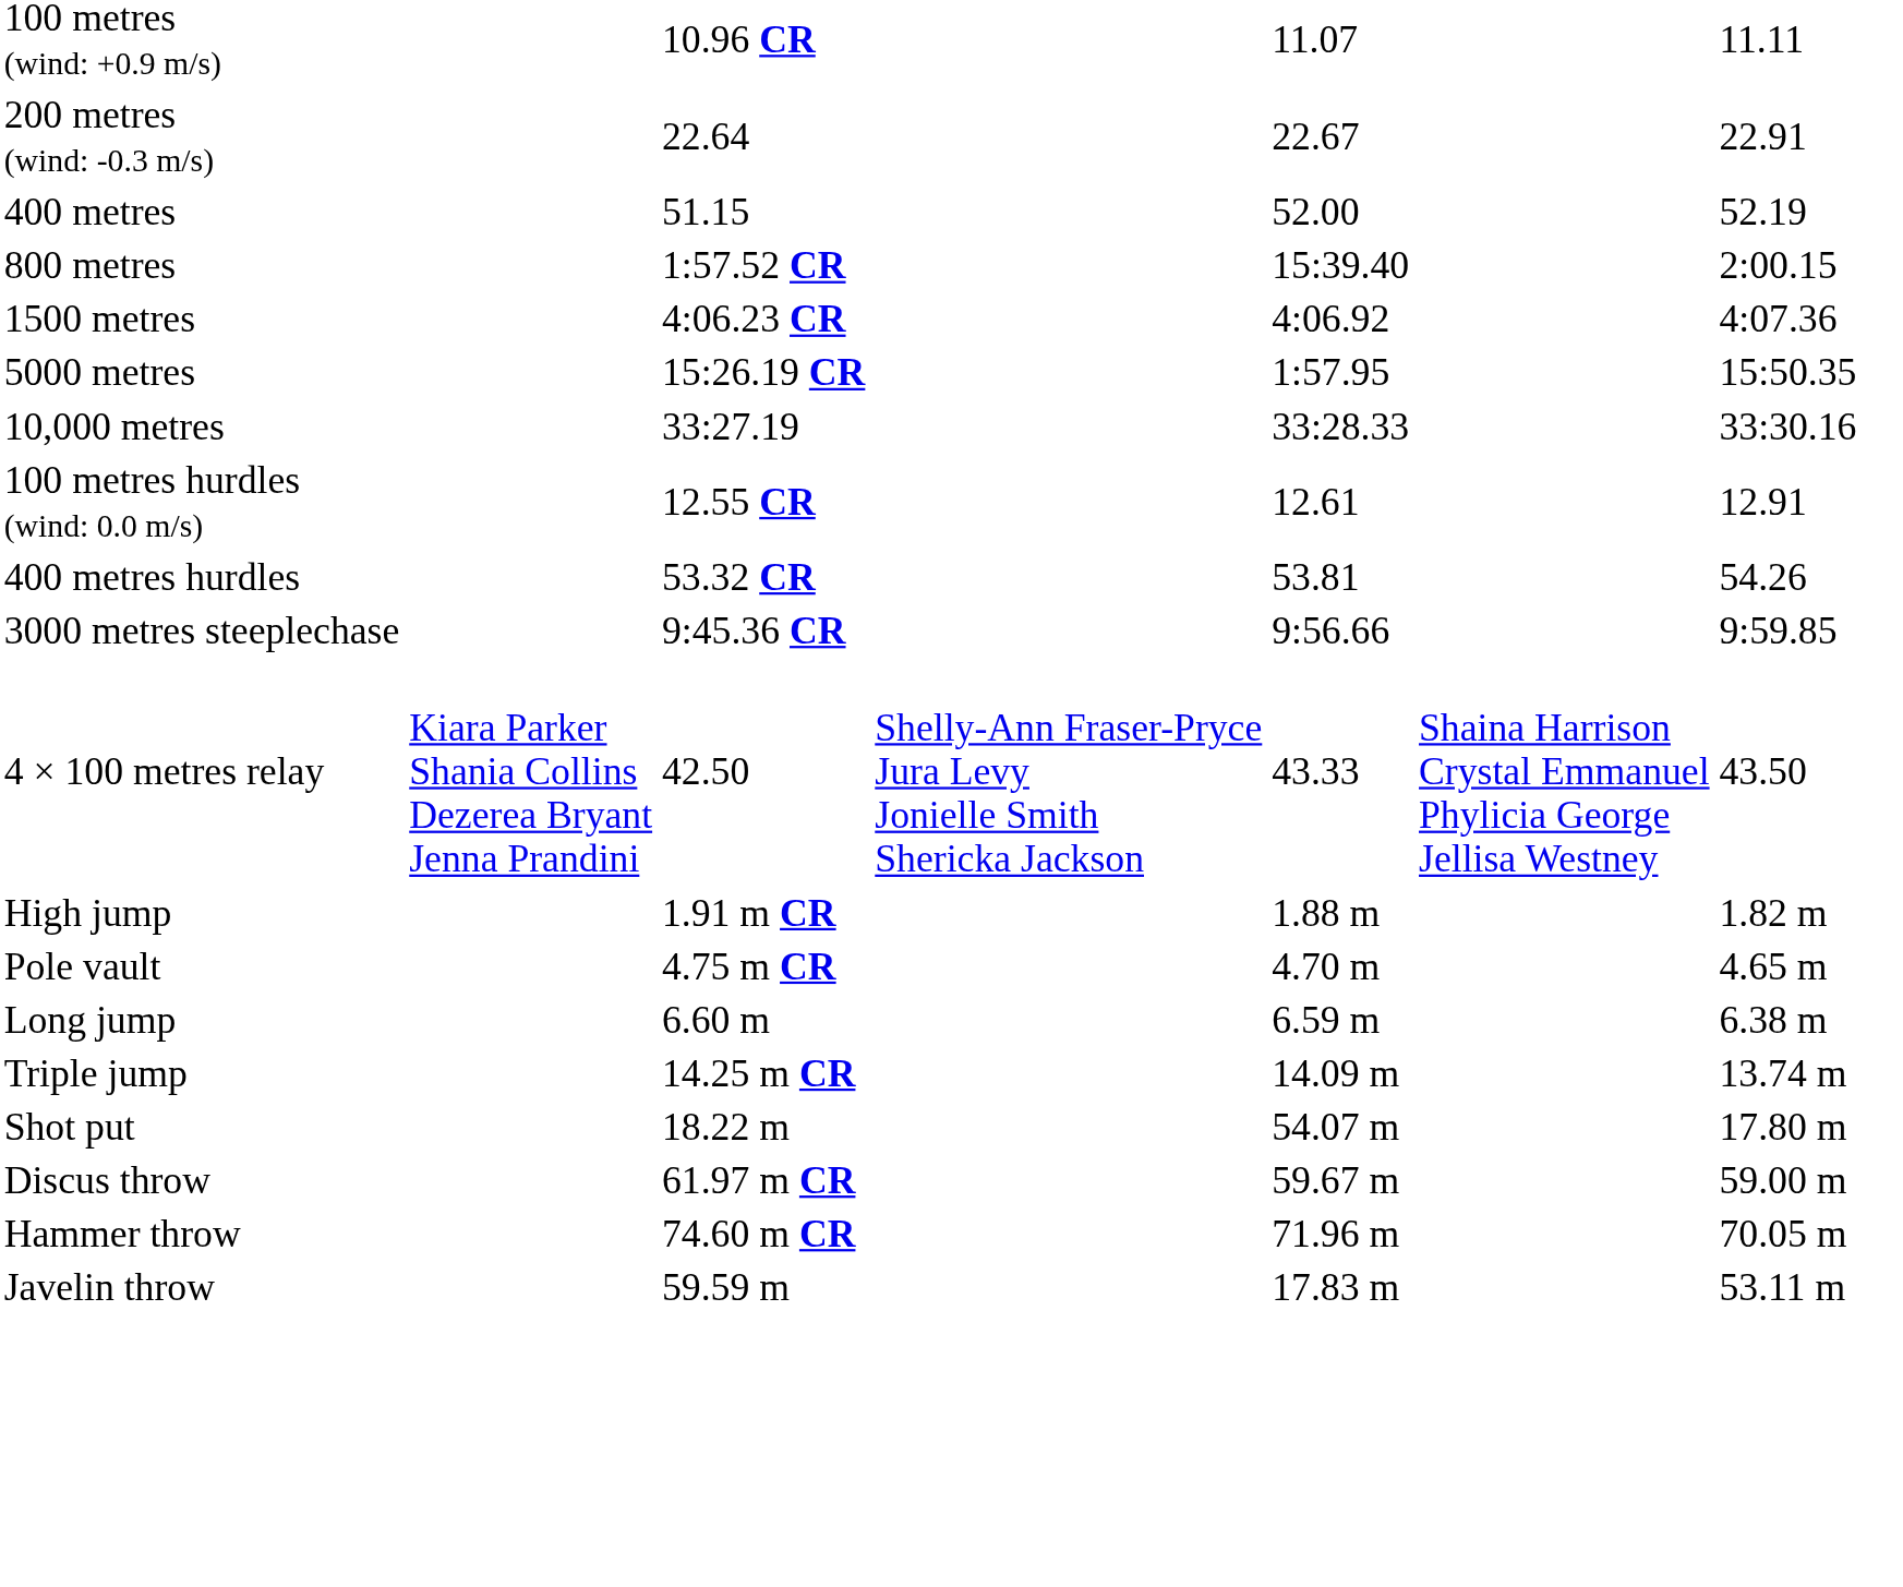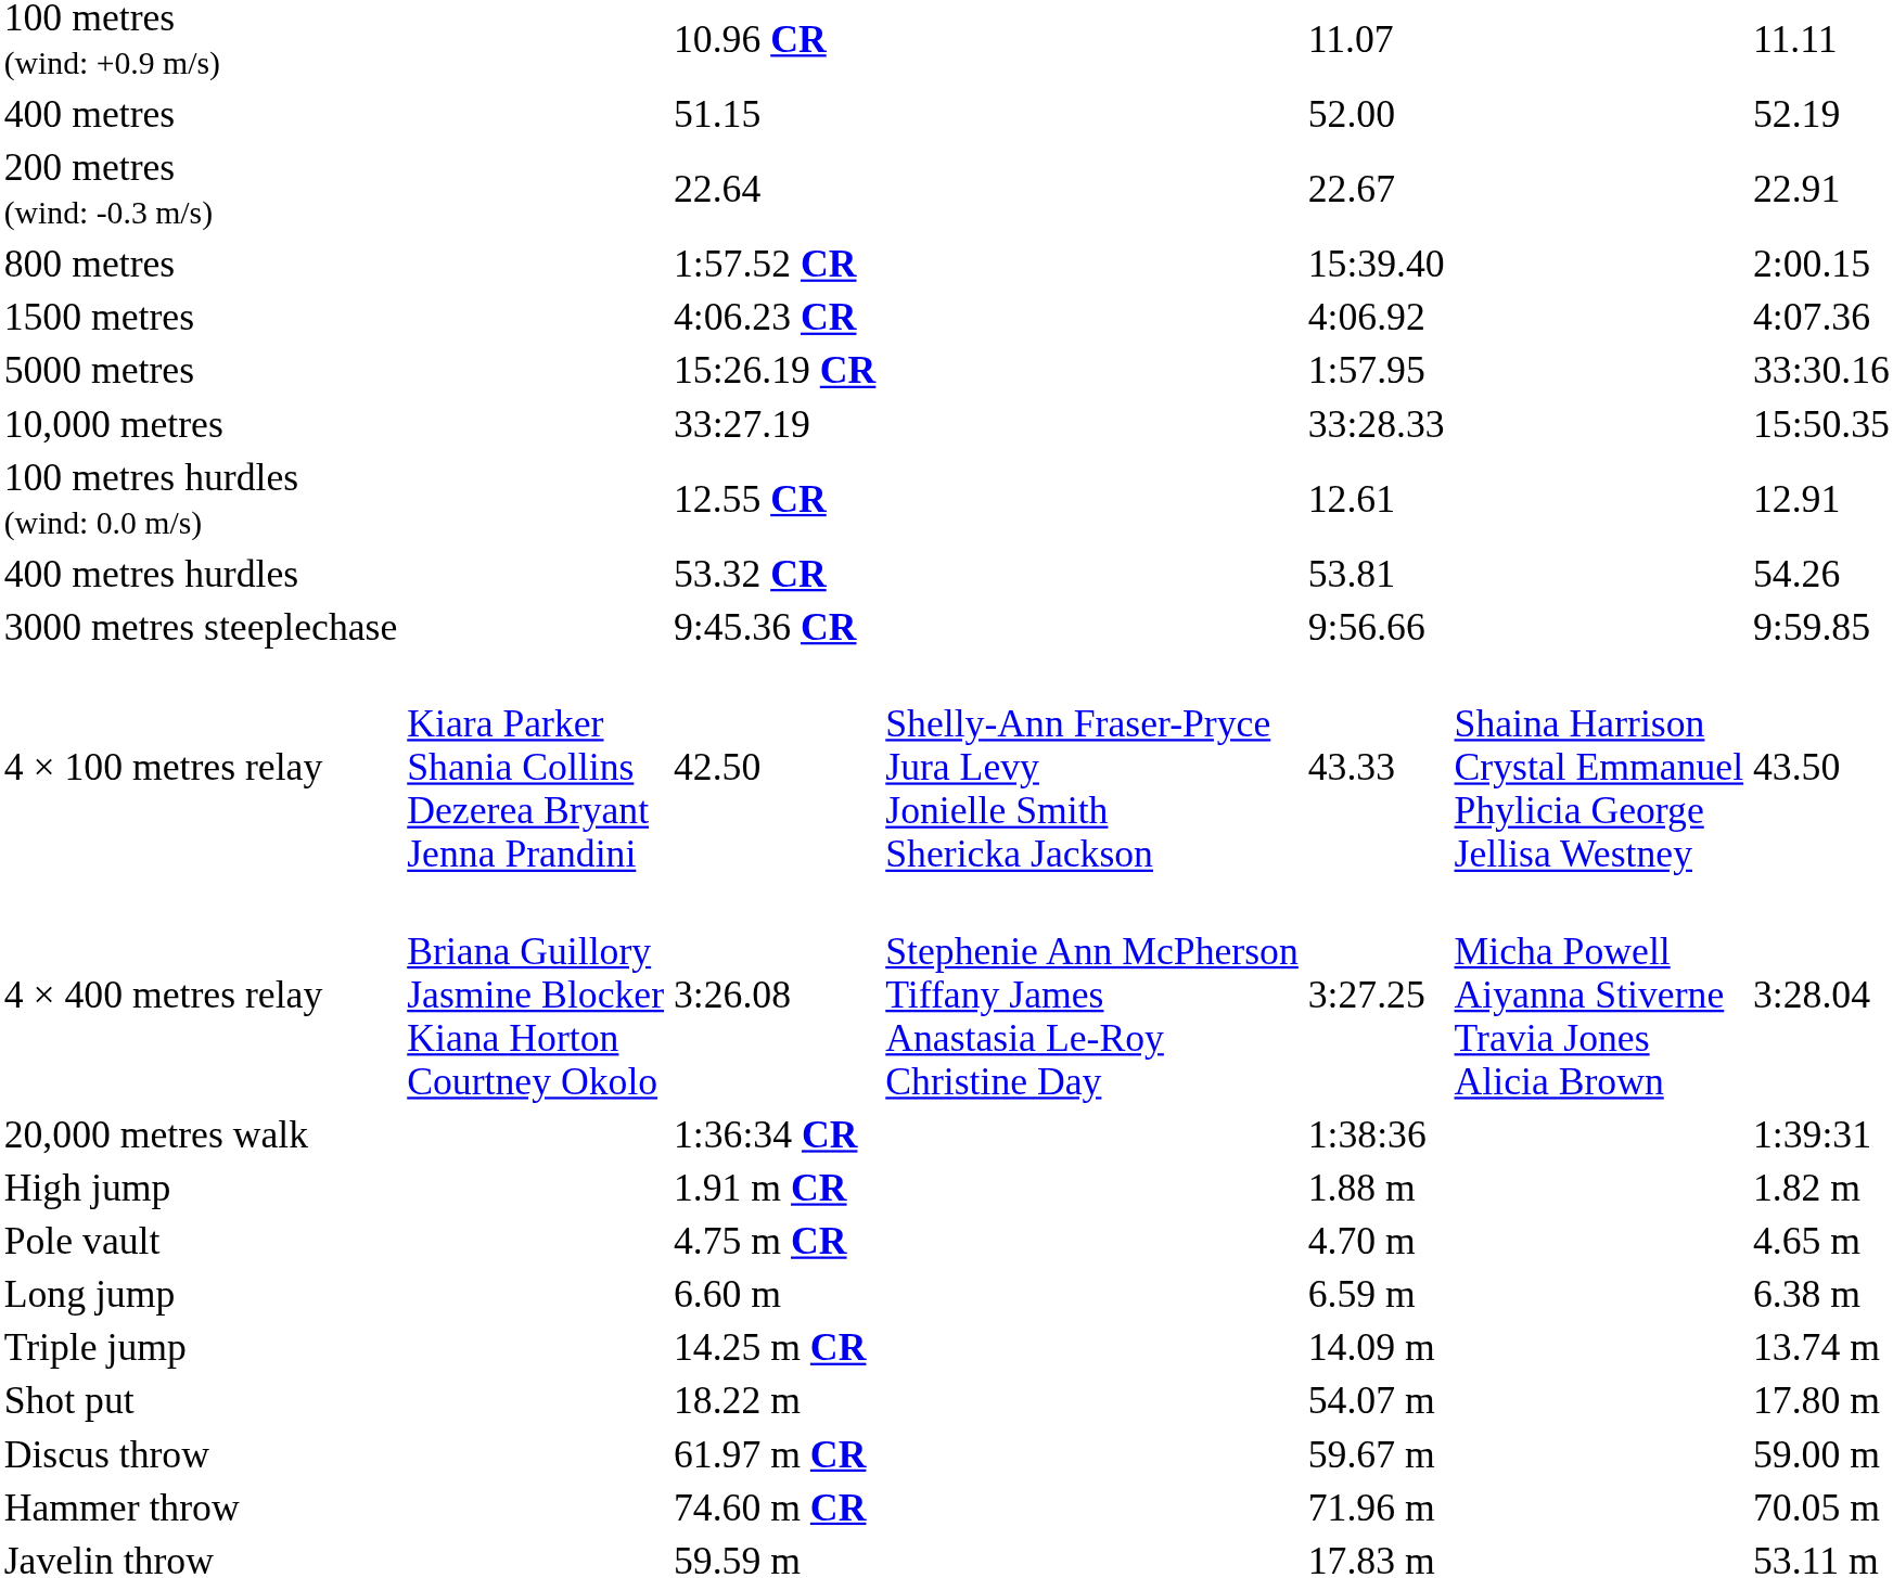rows swapped: 200 metres (wind: -0.3 m/s) <-> 400 metres
5000 metres | column 7: 15:50.35 -> 33:30.16
10,000 metres | column 7: 33:30.16 -> 15:50.35
+ row: 4 × 400 metres relay | Briana Guillory Jasmine Blocker Kiana Horton Courtney Okolo | 3:26.08 | Stephenie Ann McPherson Tiffany James Anastasia Le-Roy Christine Day | 3:27.25 | Micha Powell Aiyanna Stiverne Travia Jones Alicia Brown | 3:28.04
+ row: 20,000 metres walk | 1:36:34 CR | 1:38:36 | 1:39:31
